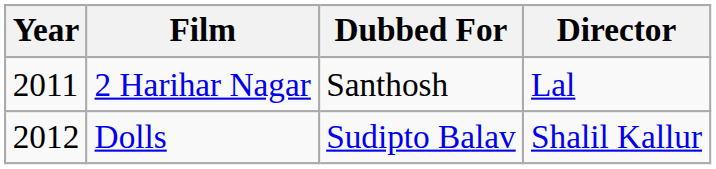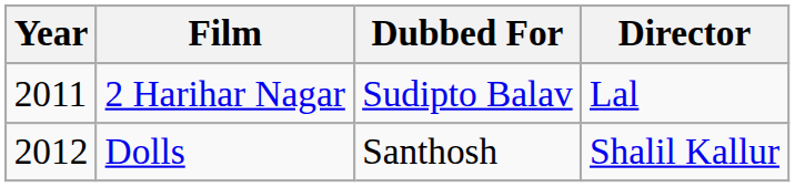2 Harihar Nagar | Dubbed For: Santhosh -> Sudipto Balav
Dolls | Dubbed For: Sudipto Balav -> Santhosh
